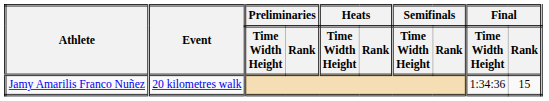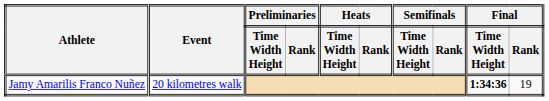Jamy Amarilis Franco Nuñez | Final / Time Width Height: normal -> bold
Jamy Amarilis Franco Nuñez | Final / Rank: 15 -> 19
